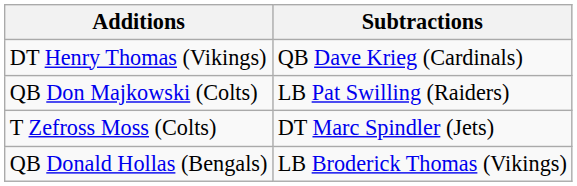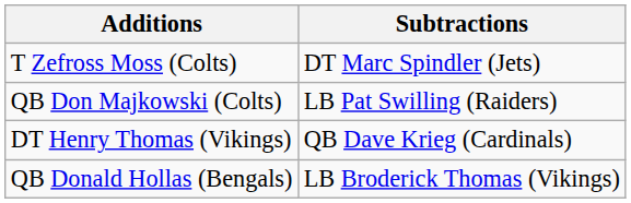rows swapped: DT Henry Thomas (Vikings) <-> T Zefross Moss (Colts)
